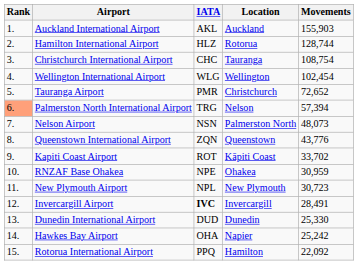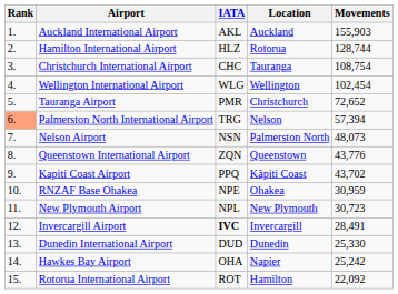Kapiti Coast Airport | IATA: ROT -> PPQ
Kapiti Coast Airport | Movements: 33,702 -> 43,702
Rotorua International Airport | IATA: PPQ -> ROT
